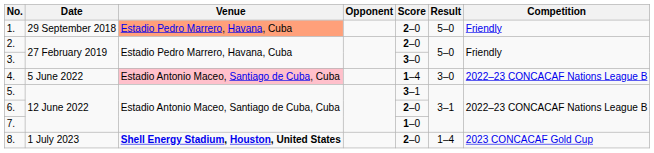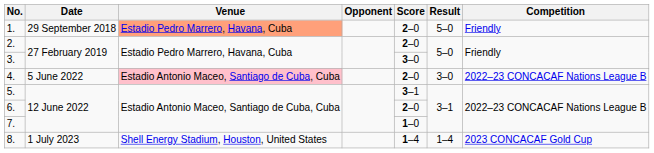4. | Score: 1–4 -> 2–0
8. | Venue: bold -> normal
8. | Score: 2–0 -> 1–4
